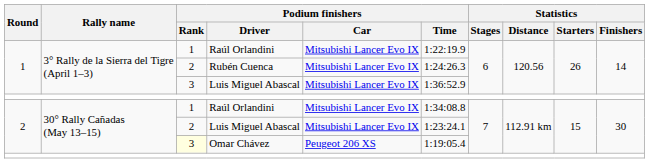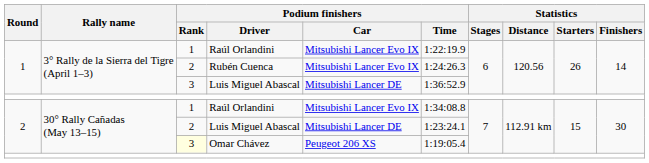1 / Luis Miguel Abascal | Podium finishers / Car: Mitsubishi Lancer Evo IX -> Mitsubishi Lancer DE
2 / Luis Miguel Abascal | Podium finishers / Car: Mitsubishi Lancer Evo IX -> Mitsubishi Lancer DE
